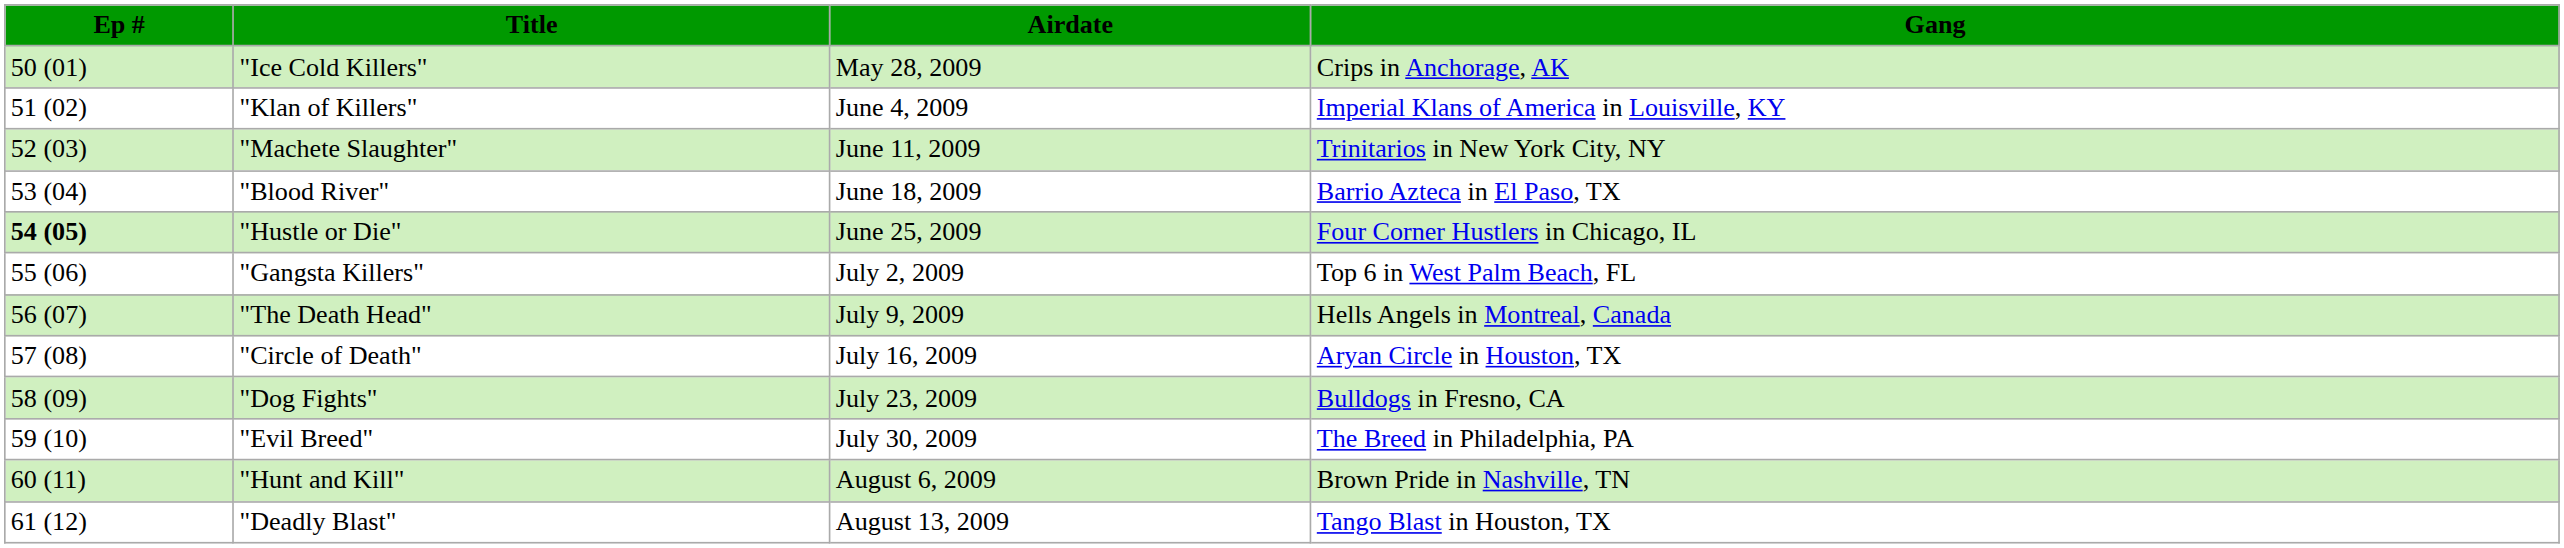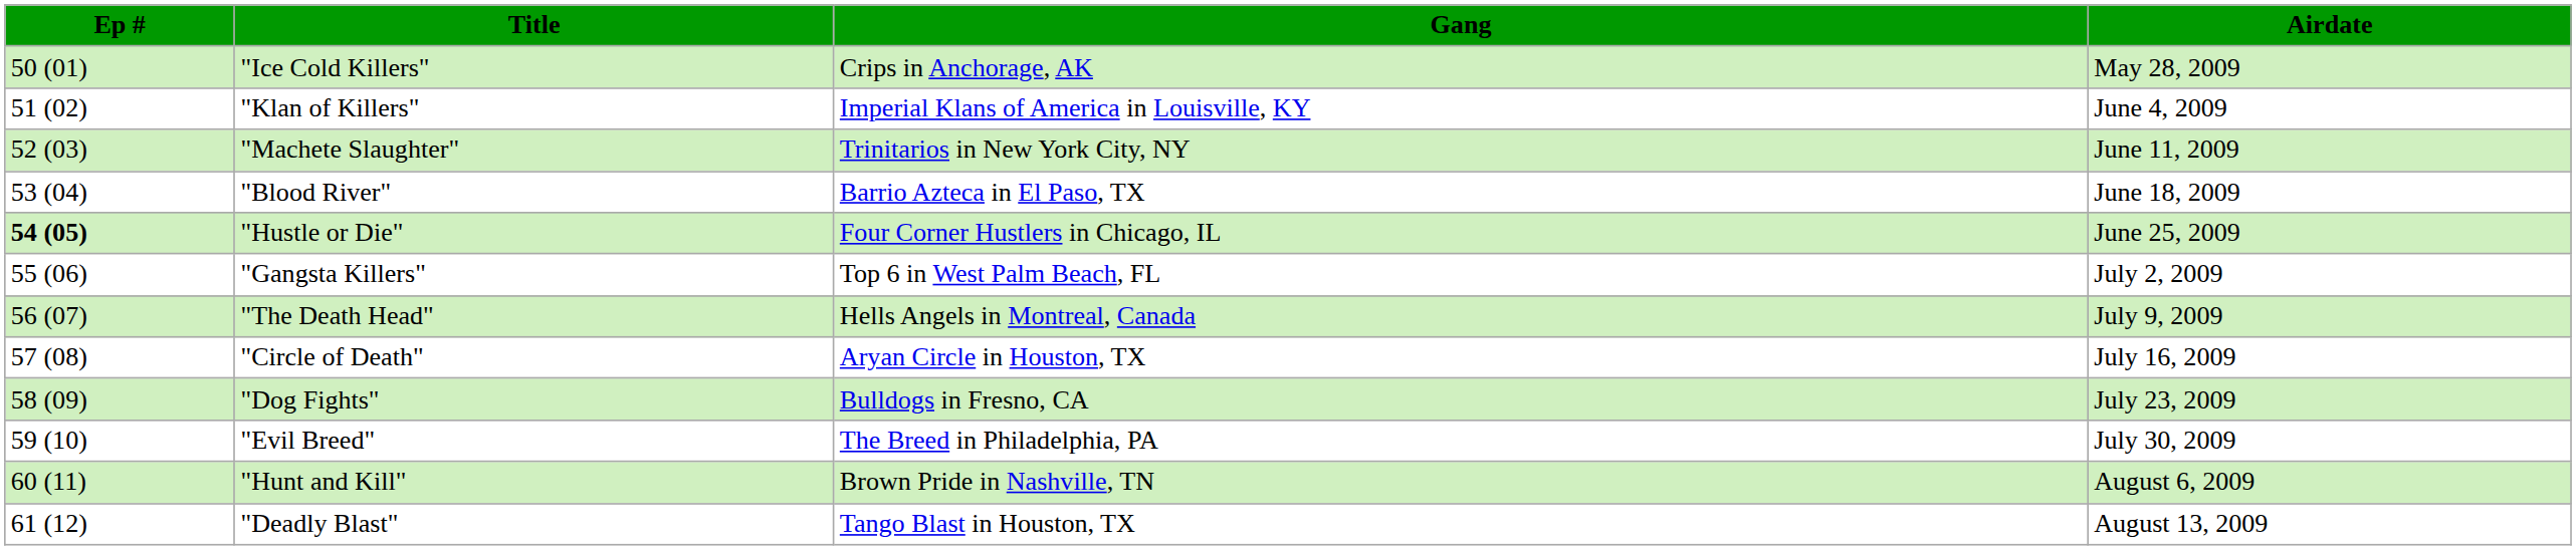columns swapped: Gang <-> Airdate
